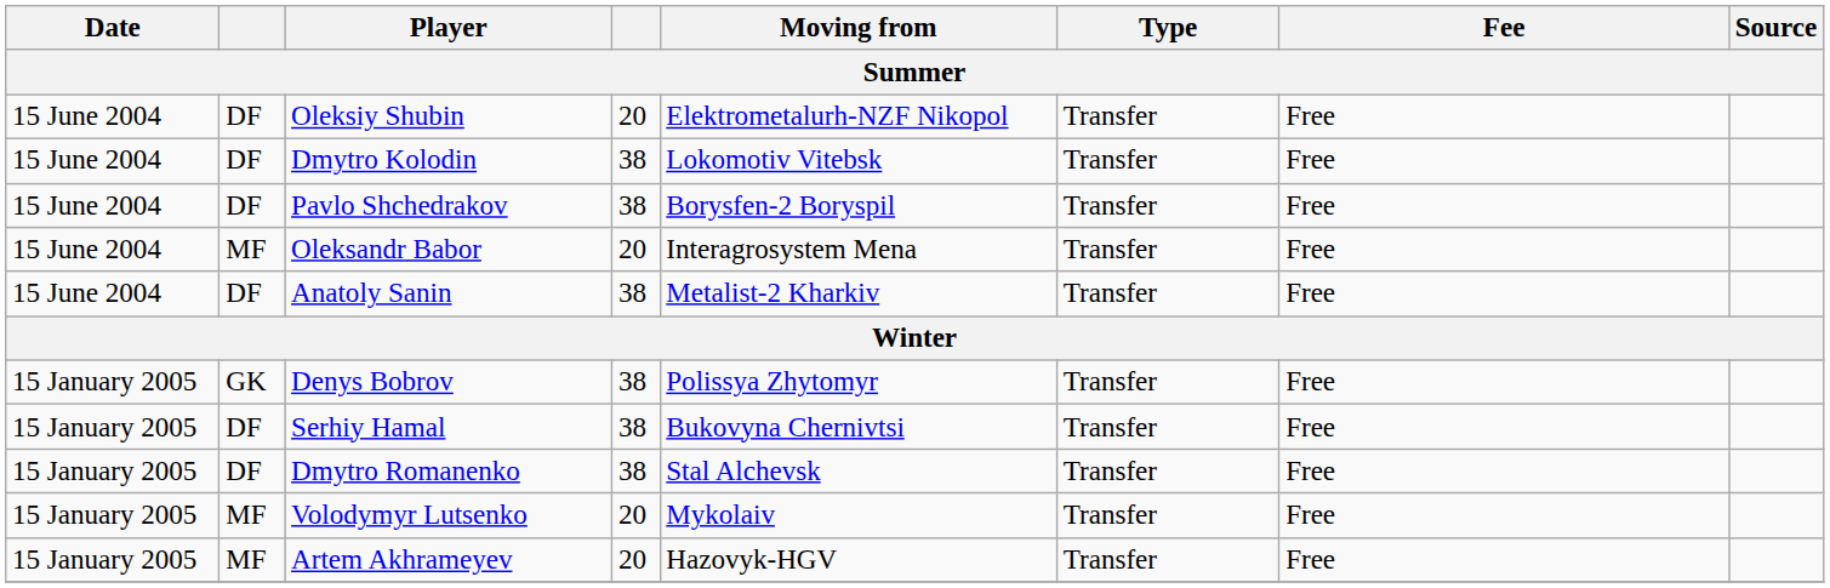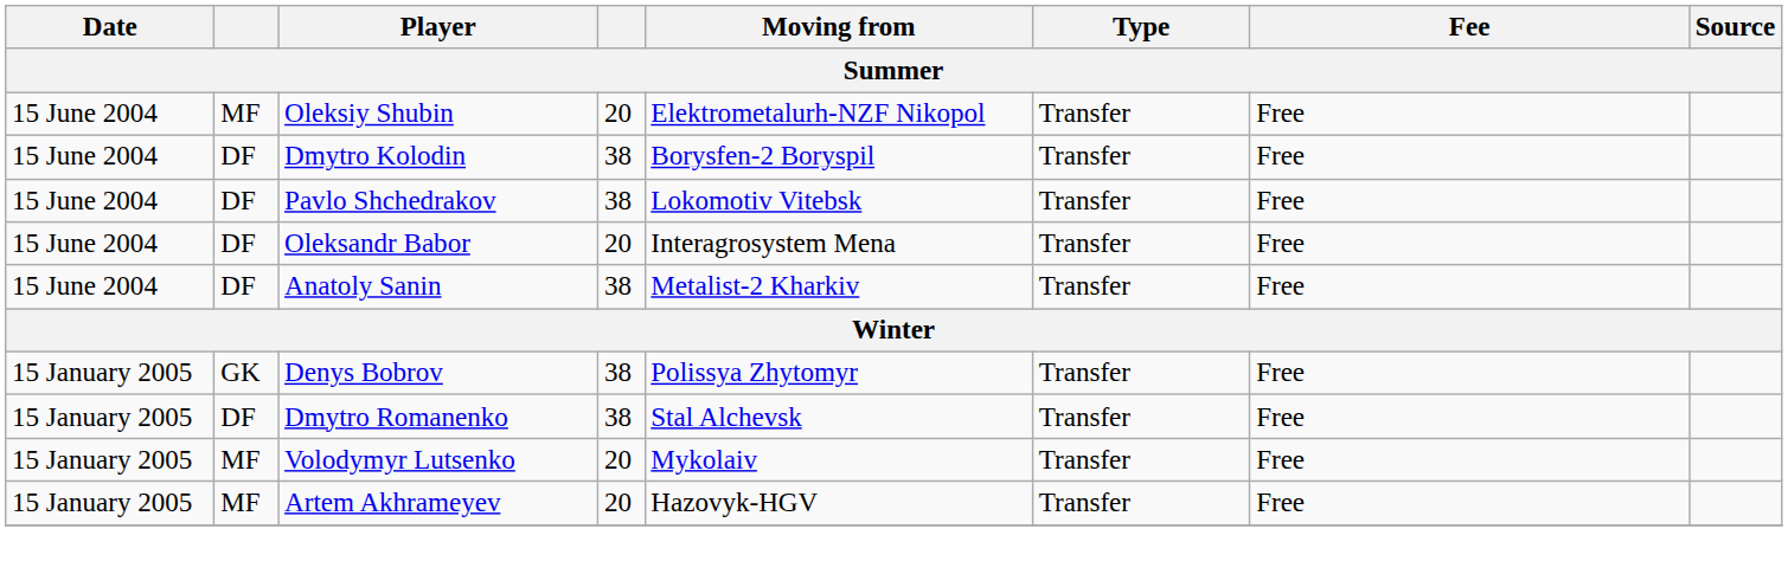Oleksiy Shubin | column 2: DF -> MF
Dmytro Kolodin | Moving from: Lokomotiv Vitebsk -> Borysfen-2 Boryspil
Pavlo Shchedrakov | Moving from: Borysfen-2 Boryspil -> Lokomotiv Vitebsk
Oleksandr Babor | column 2: MF -> DF
- row: 15 January 2005 | DF | Serhiy Hamal | 38 | Bukovyna Chernivtsi | Transfer | Free
